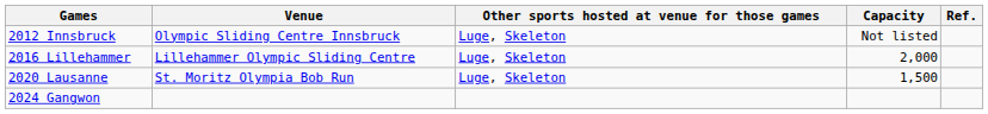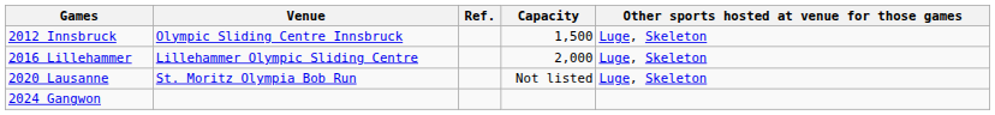columns swapped: Other sports hosted at venue for those games <-> Ref.
2012 Innsbruck | Capacity: Not listed -> 1,500
2020 Lausanne | Capacity: 1,500 -> Not listed
